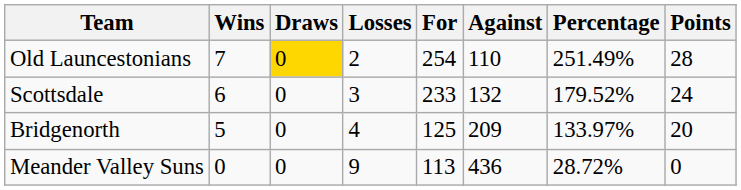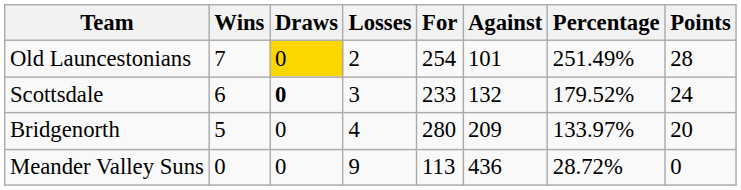Old Launcestonians | Against: 110 -> 101
Scottsdale | Draws: normal -> bold
Bridgenorth | For: 125 -> 280
